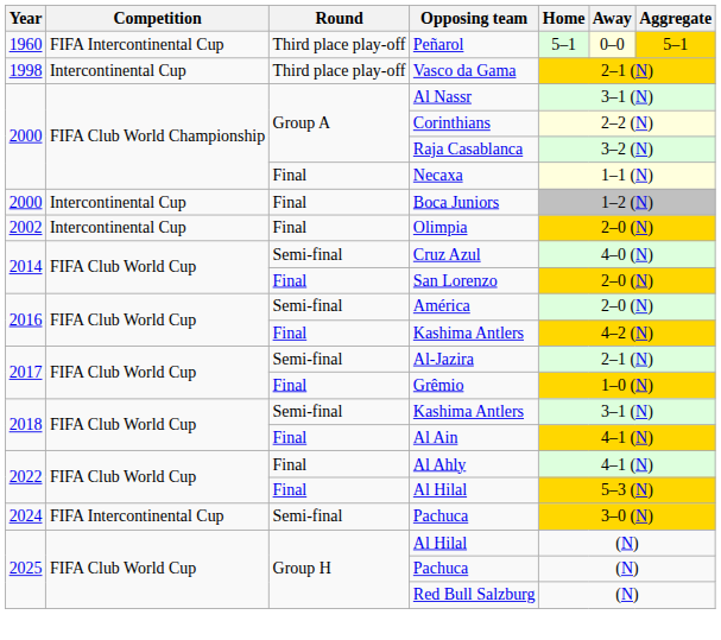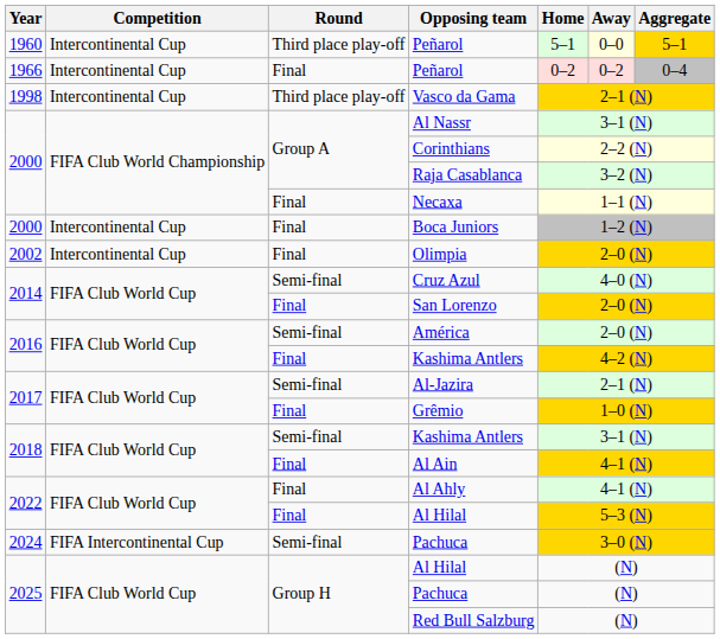1960 / Peñarol | Competition: FIFA Intercontinental Cup -> Intercontinental Cup
+ row: 1966 | Intercontinental Cup | Final | Peñarol | 0–2 | 0–2 | 0–4
